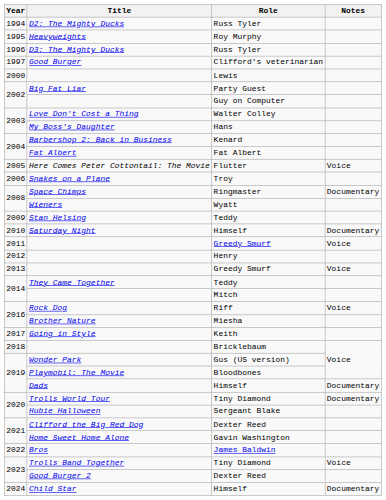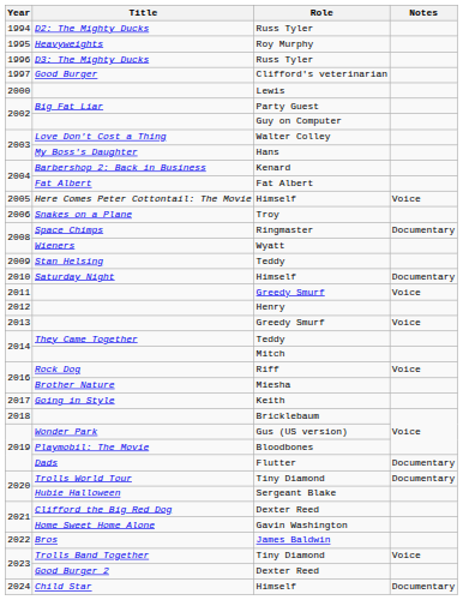Here Comes Peter Cottontail: The Movie | Role: Flutter -> Himself
Dads | Role: Himself -> Flutter
